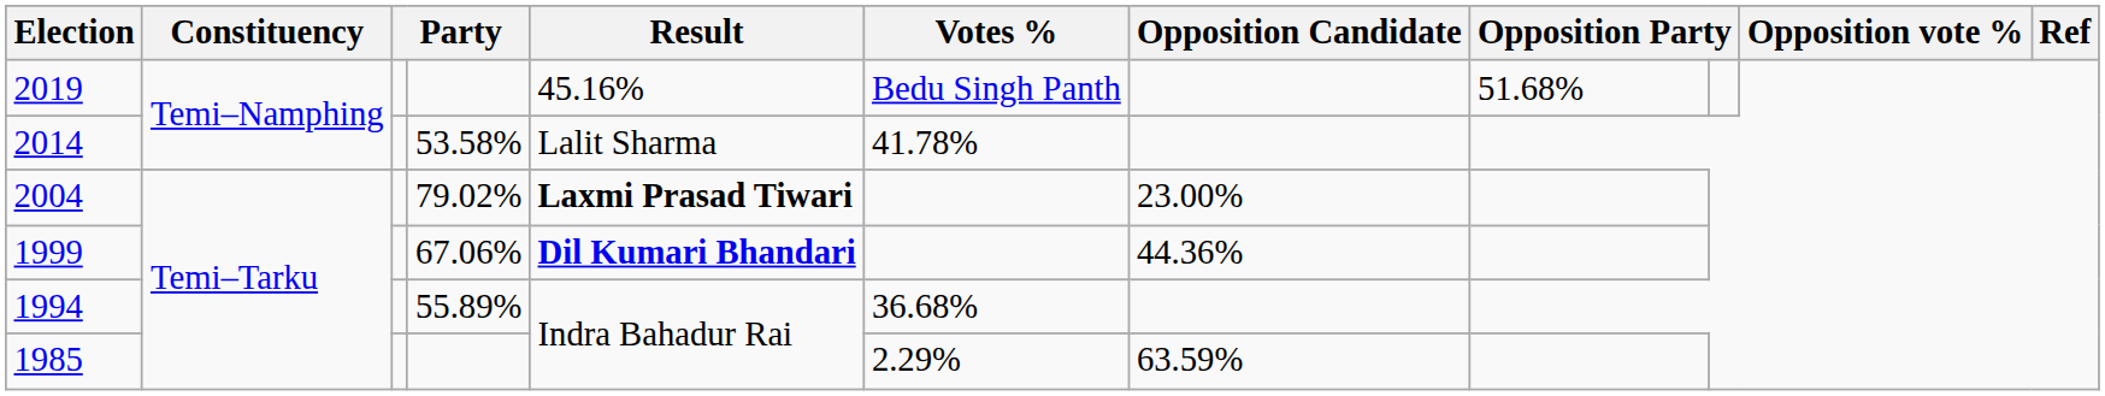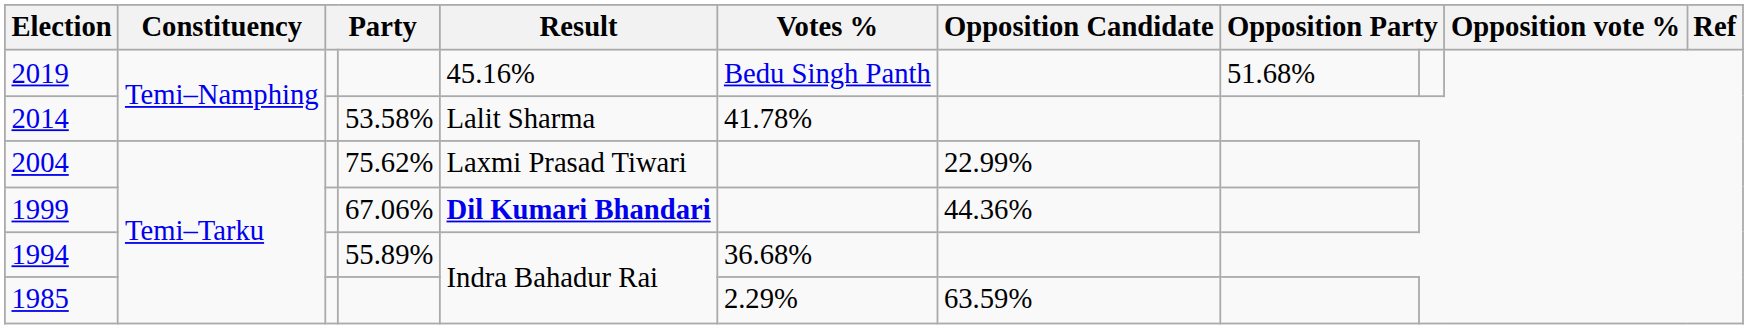2004 | column 4: 79.02% -> 75.62%
2004 | Result: bold -> normal
2004 | Opposition Candidate: 23.00% -> 22.99%
